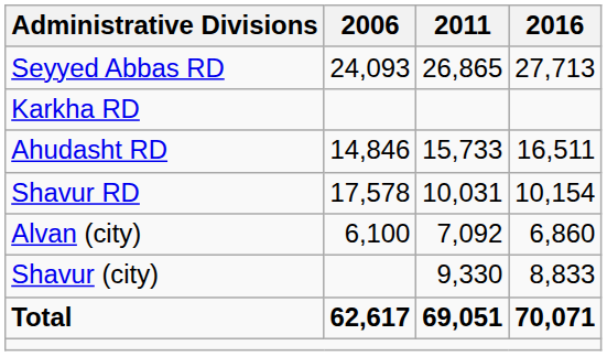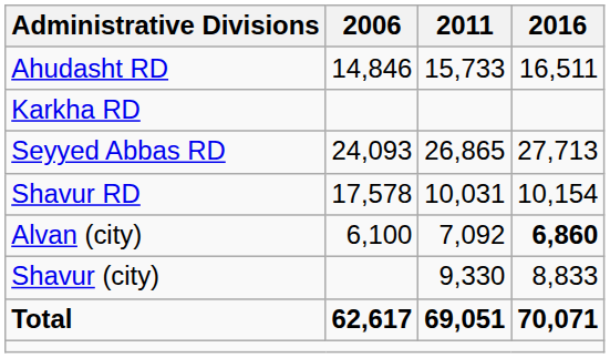rows swapped: Ahudasht RD <-> Seyyed Abbas RD
Alvan (city) | 2016: normal -> bold
